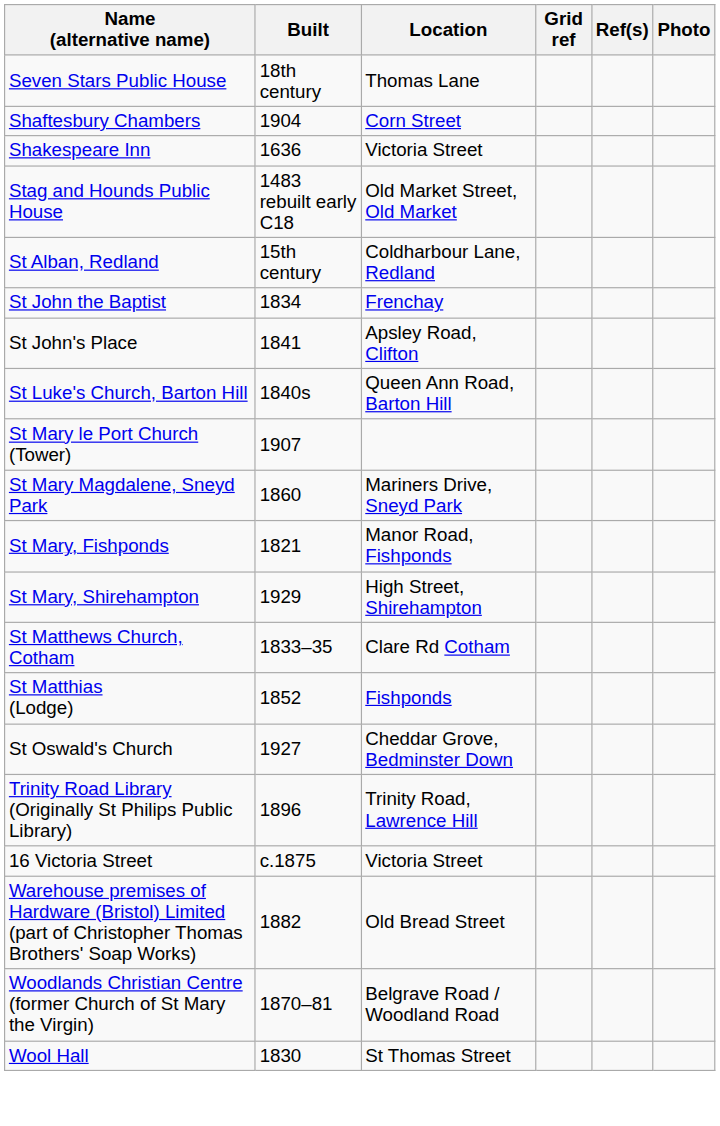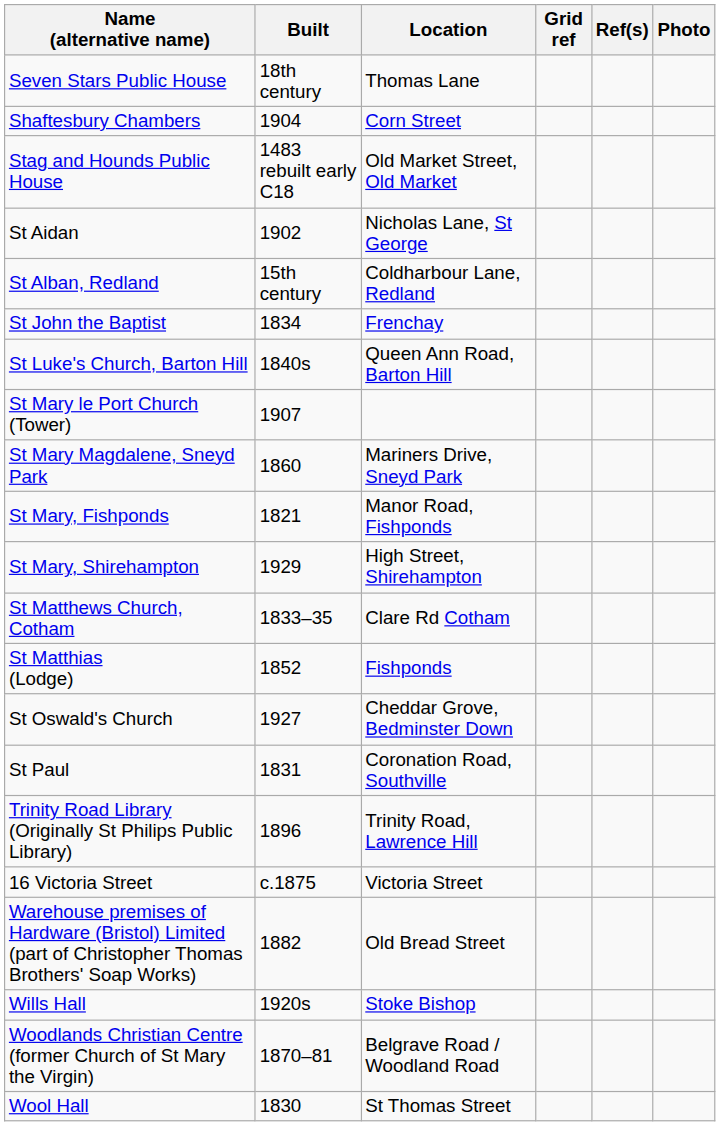- row: Shakespeare Inn | 1636 | Victoria Street
+ row: St Aidan | 1902 | Nicholas Lane, St George
- row: St John's Place | 1841 | Apsley Road, Clifton
+ row: St Paul | 1831 | Coronation Road, Southville
+ row: Wills Hall | 1920s | Stoke Bishop
